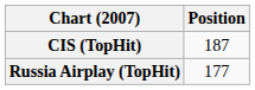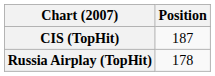Russia Airplay (TopHit) | Position: 177 -> 178
